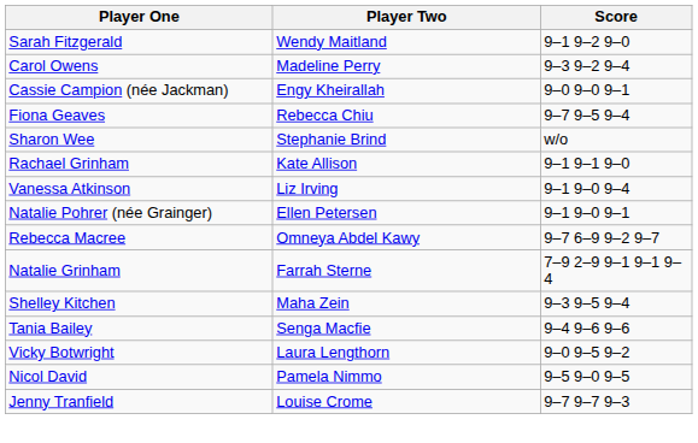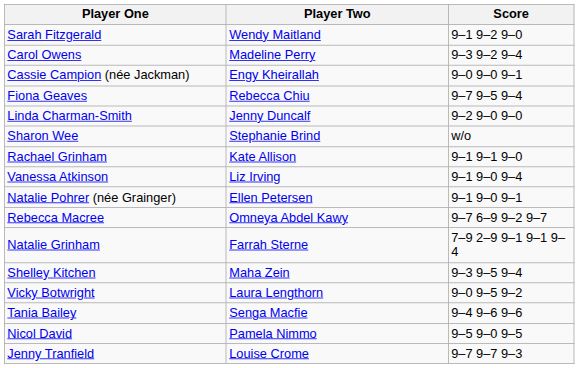+ row: Linda Charman-Smith | Jenny Duncalf | 9–2 9–0 9–0
rows swapped: Vicky Botwright <-> Tania Bailey
